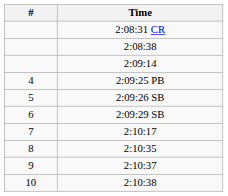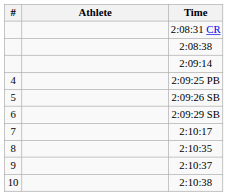+ column: Athlete
